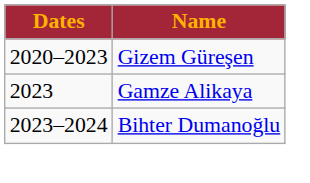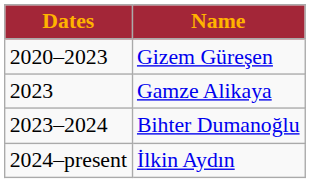+ row: 2024–present | İlkin Aydın
